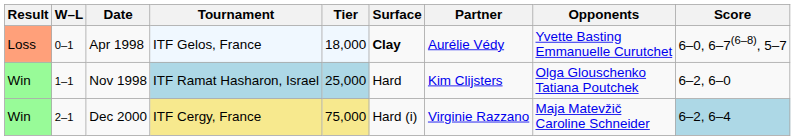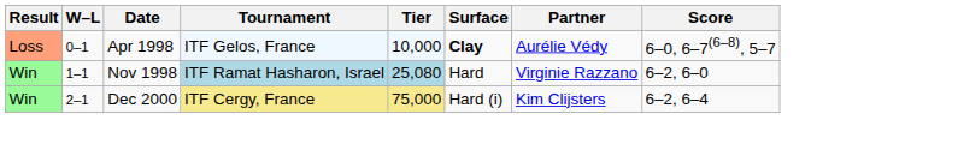- column: Opponents | Yvette Basting Emmanuelle Curutchet | Olga Glouschenko Tatiana Poutchek | Maja Matevžič Caroline Schneider
Apr 1998 | Tier: 18,000 -> 10,000
Nov 1998 | Tier: 25,000 -> 25,080
Nov 1998 | Partner: Kim Clijsters -> Virginie Razzano
Dec 2000 | Partner: Virginie Razzano -> Kim Clijsters
Dec 2000 | Score: lightblue background -> no background
